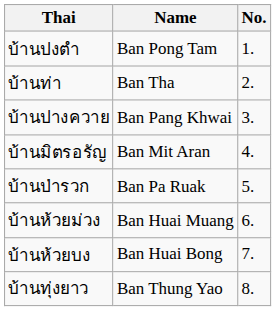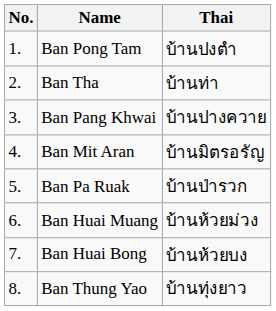columns swapped: No. <-> Thai
